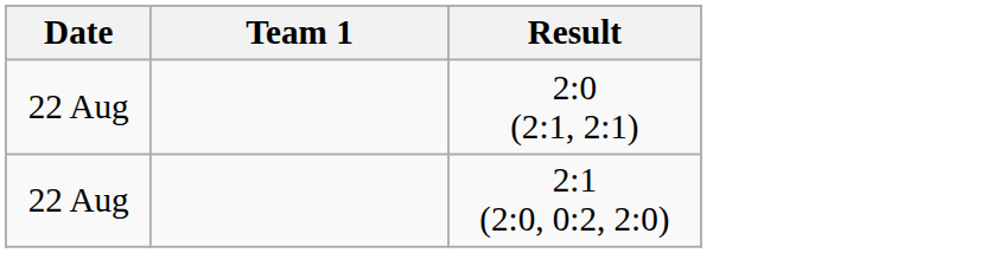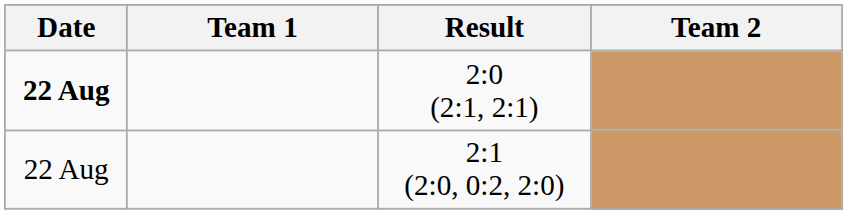+ column: Team 2
2:0 (2:1, 2:1) | Date: normal -> bold
